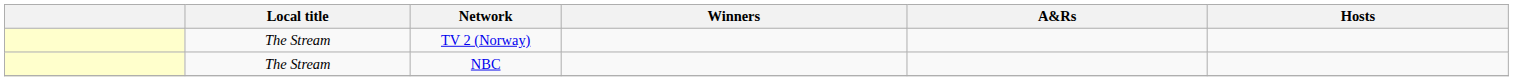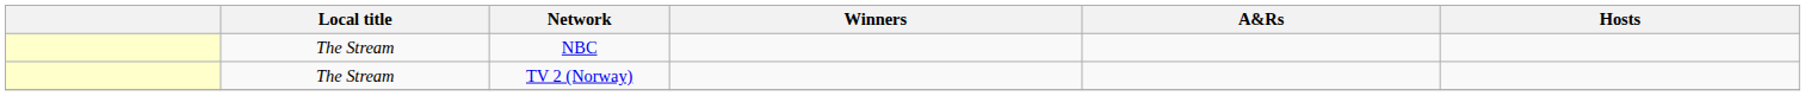rows swapped: TV 2 (Norway) <-> NBC
